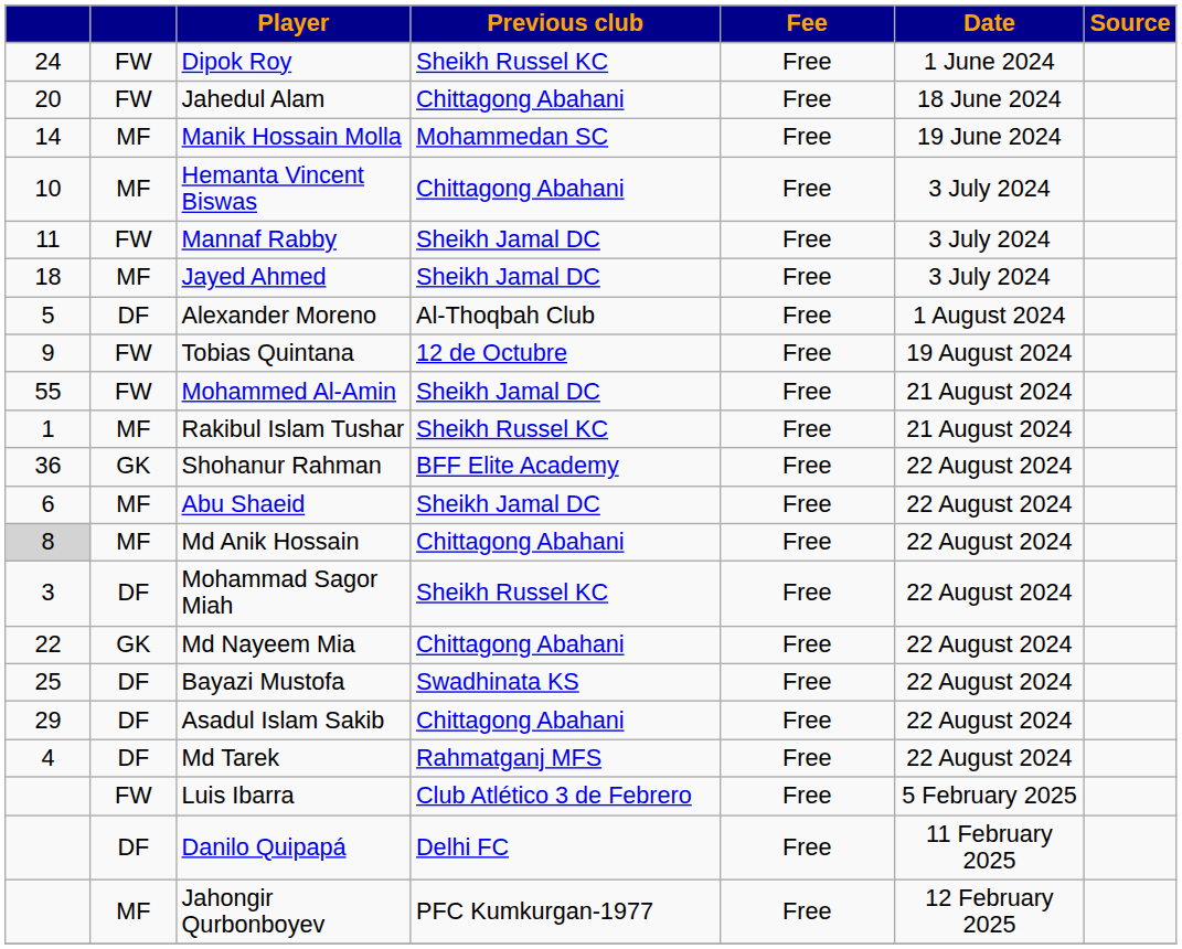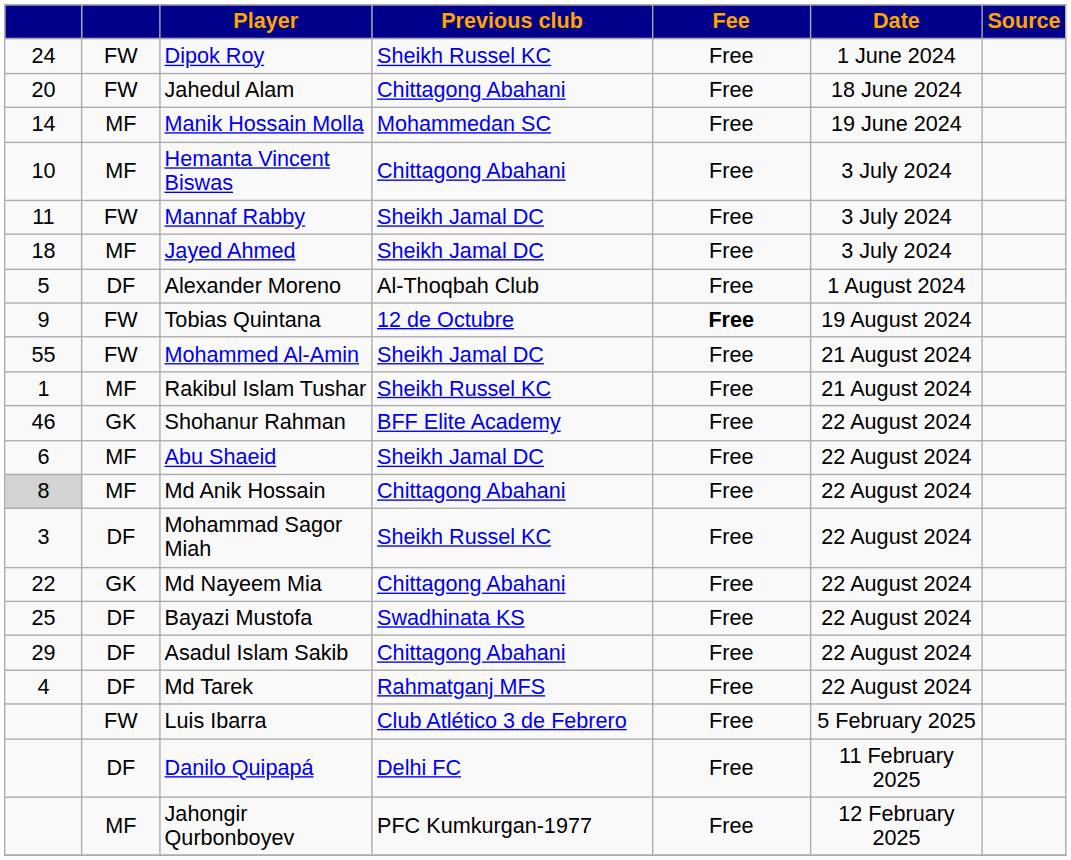Tobias Quintana | Fee: normal -> bold
Shohanur Rahman | column 1: 36 -> 46
